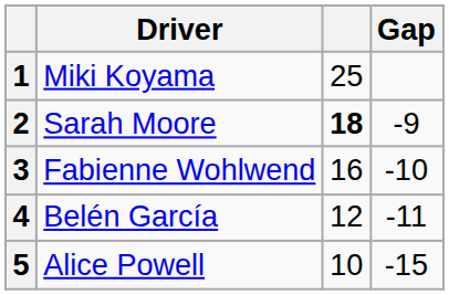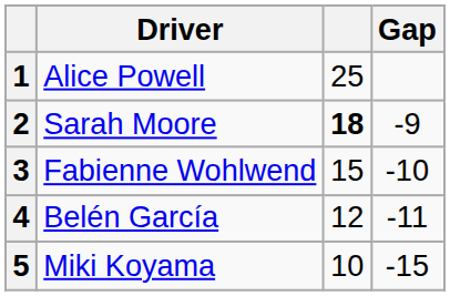1 | Driver: Miki Koyama -> Alice Powell
3 | column 3: 16 -> 15
5 | Driver: Alice Powell -> Miki Koyama
